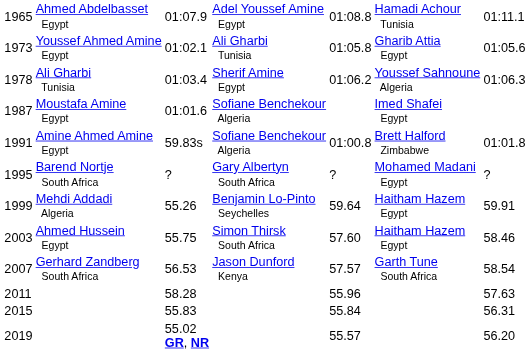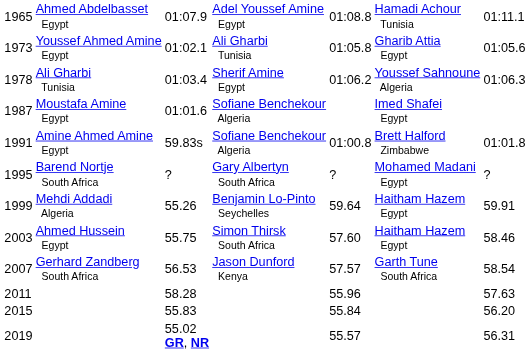2015 | column 7: 56.31 -> 56.20
2019 | column 7: 56.20 -> 56.31
